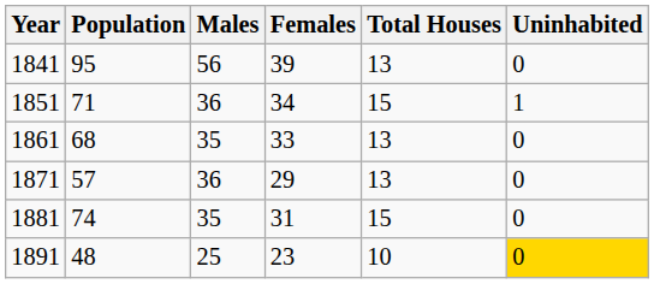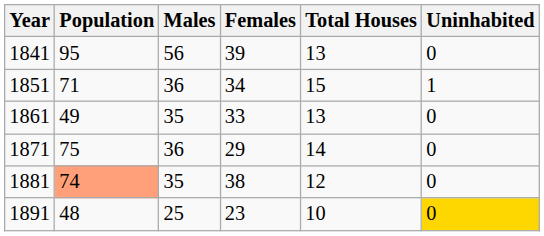1861 | Population: 68 -> 49
1871 | Population: 57 -> 75
1871 | Total Houses: 13 -> 14
1881 | Population: no background -> lightsalmon background
1881 | Females: 31 -> 38
1881 | Total Houses: 15 -> 12
